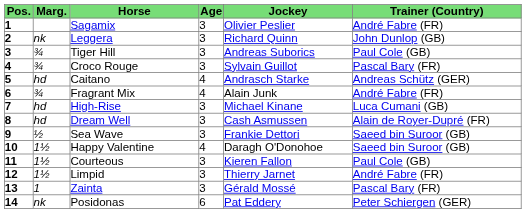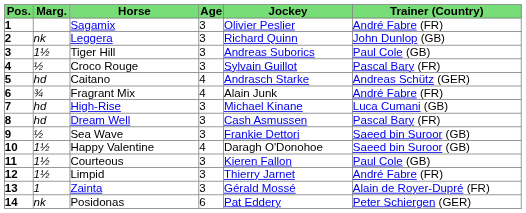Tiger Hill | Marg.: ¾ -> 1½
Croco Rouge | Marg.: ¾ -> ½
Dream Well | Trainer (Country): Alain de Royer-Dupré (FR) -> Pascal Bary (FR)
Zainta | Trainer (Country): Pascal Bary (FR) -> Alain de Royer-Dupré (FR)
